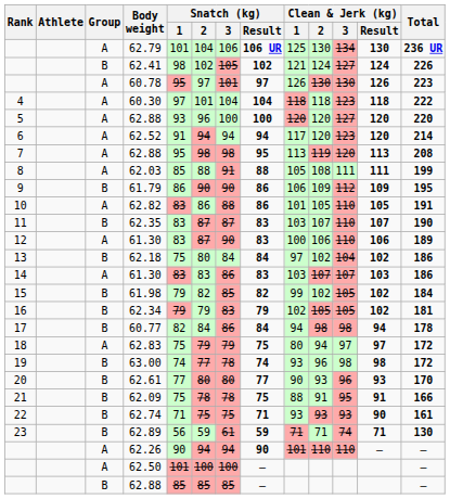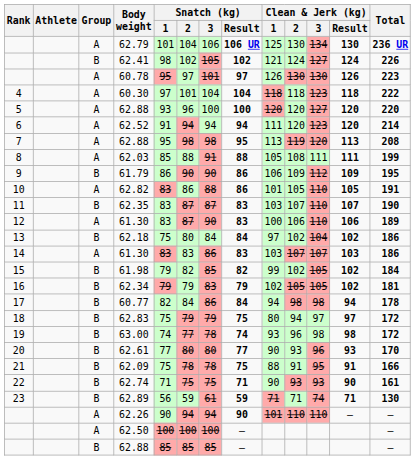62.52 | Clean & Jerk (kg) / 1: 117 -> 111
62.83 | Group: A -> B
62.74 | Clean & Jerk (kg) / 1: 93 -> 90
62.50 | Snatch (kg) / 1: 101 -> 100
